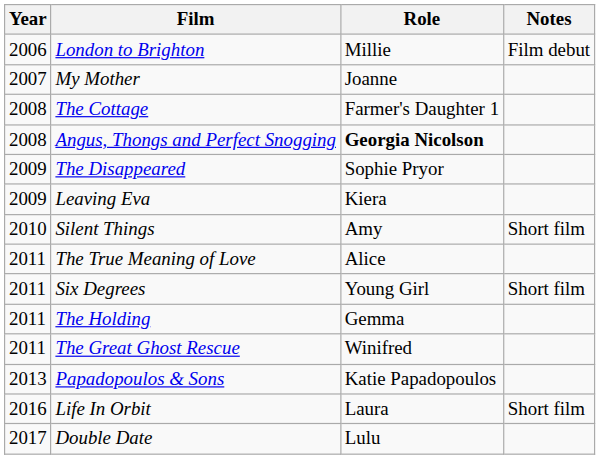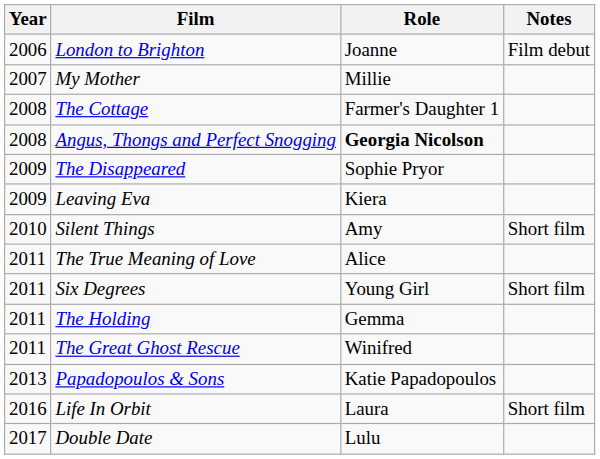London to Brighton | Role: Millie -> Joanne
My Mother | Role: Joanne -> Millie
